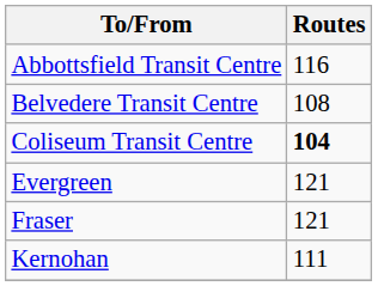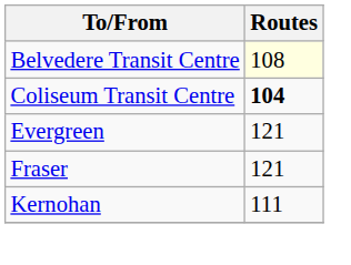- row: Abbottsfield Transit Centre | 116
Belvedere Transit Centre | Routes: no background -> lightyellow background
